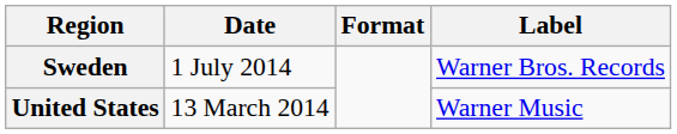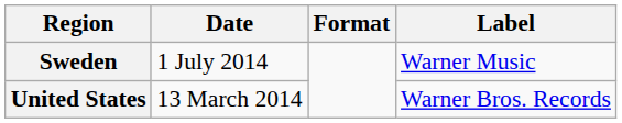Sweden | Label: Warner Bros. Records -> Warner Music
United States | Label: Warner Music -> Warner Bros. Records
